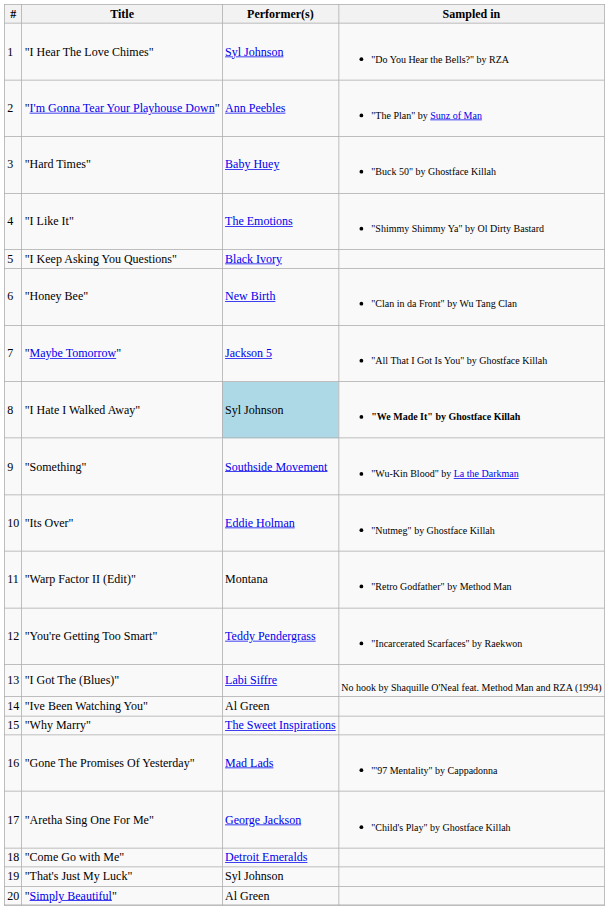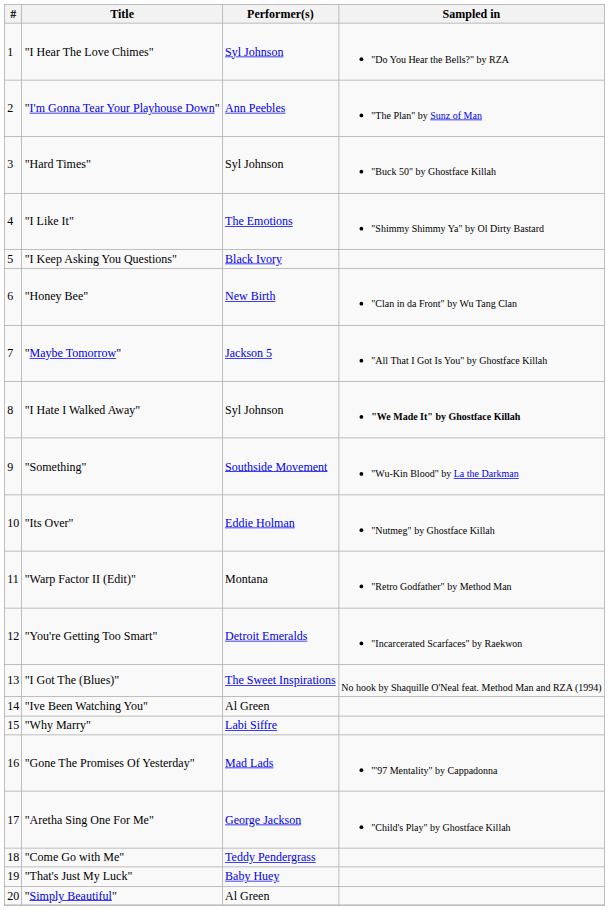"Hard Times" | Performer(s): Baby Huey -> Syl Johnson
"I Hate I Walked Away" | Performer(s): lightblue background -> no background
"You're Getting Too Smart" | Performer(s): Teddy Pendergrass -> Detroit Emeralds
"I Got The (Blues)" | Performer(s): Labi Siffre -> The Sweet Inspirations
"Why Marry" | Performer(s): The Sweet Inspirations -> Labi Siffre
"Come Go with Me" | Performer(s): Detroit Emeralds -> Teddy Pendergrass
"That's Just My Luck" | Performer(s): Syl Johnson -> Baby Huey
